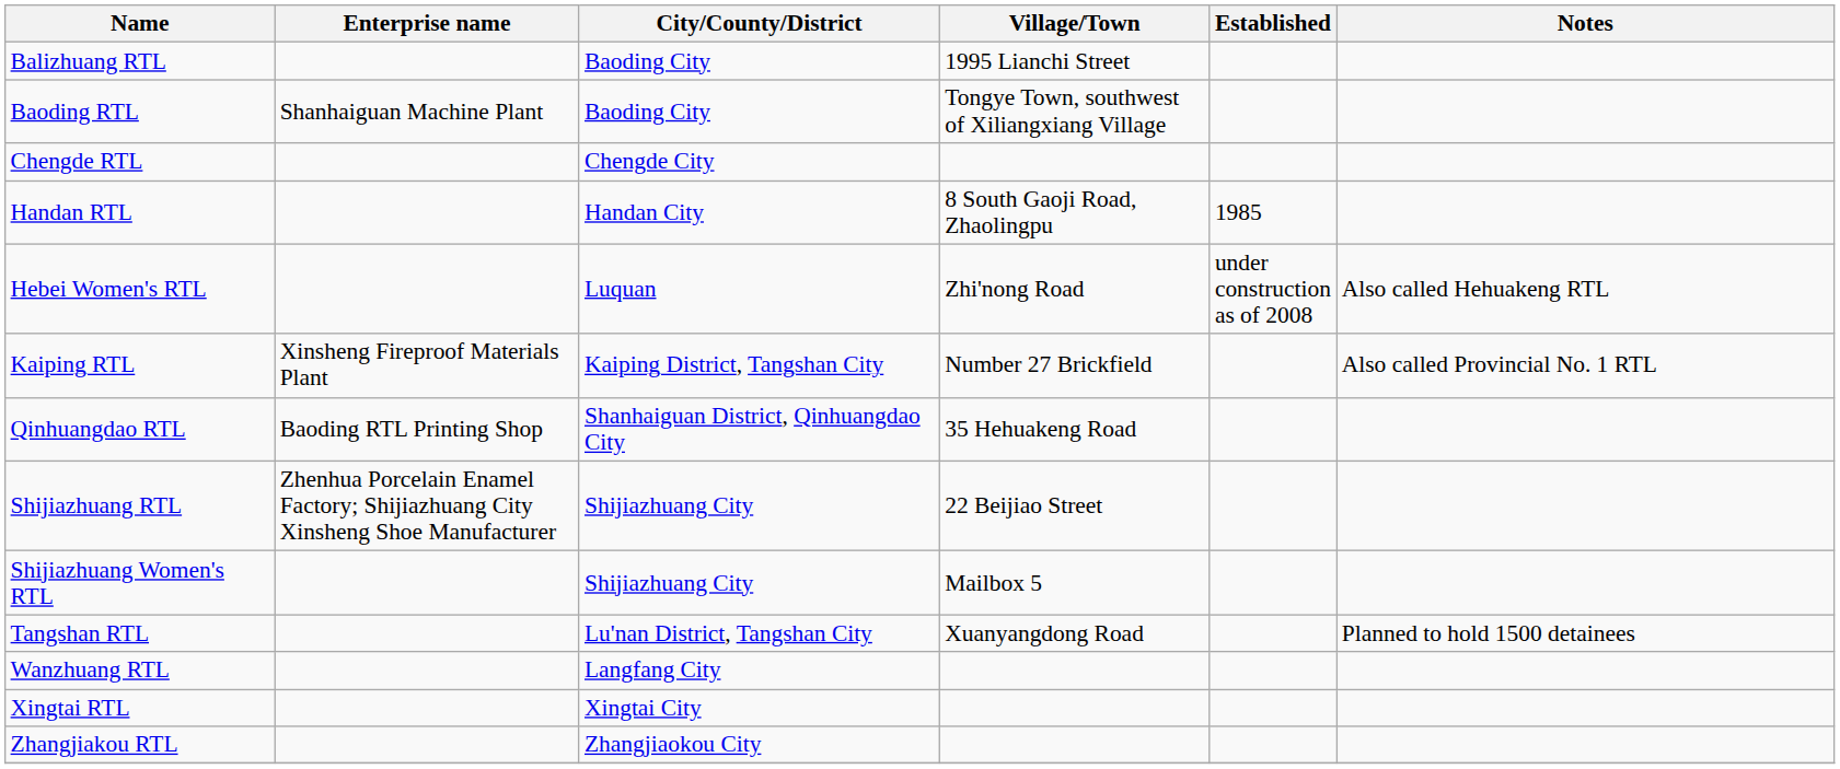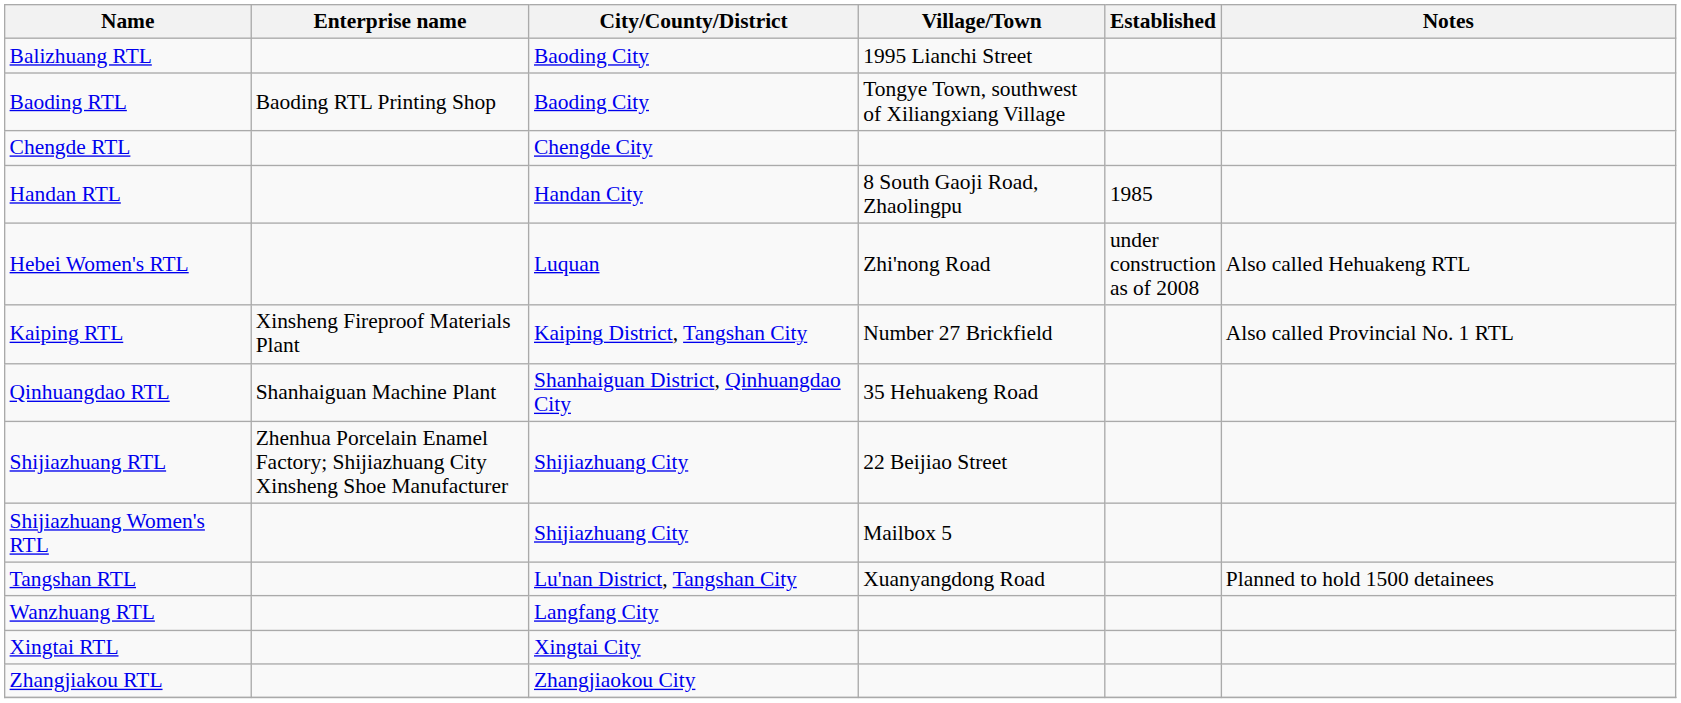Baoding RTL | Enterprise name: Shanhaiguan Machine Plant -> Baoding RTL Printing Shop
Qinhuangdao RTL | Enterprise name: Baoding RTL Printing Shop -> Shanhaiguan Machine Plant
